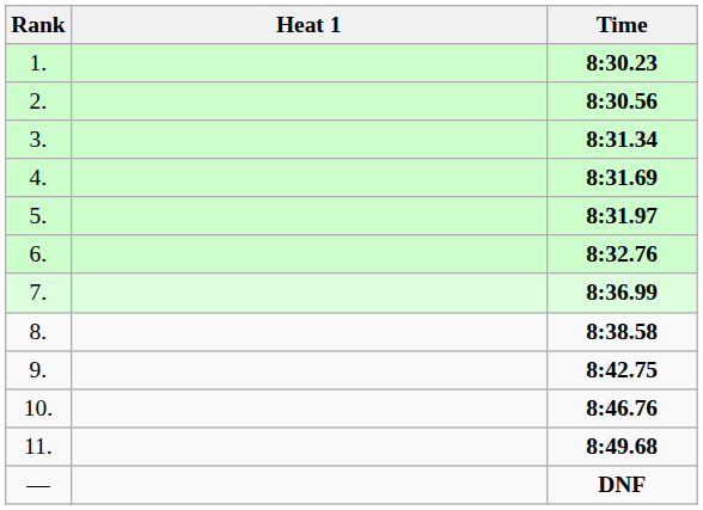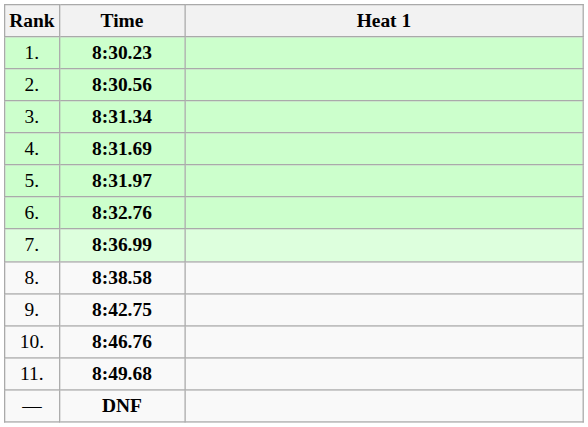columns swapped: Heat 1 <-> Time
